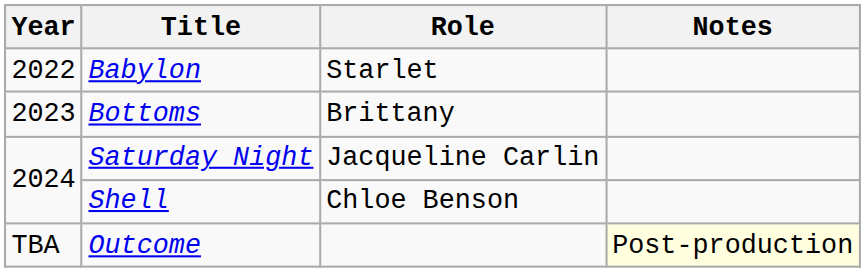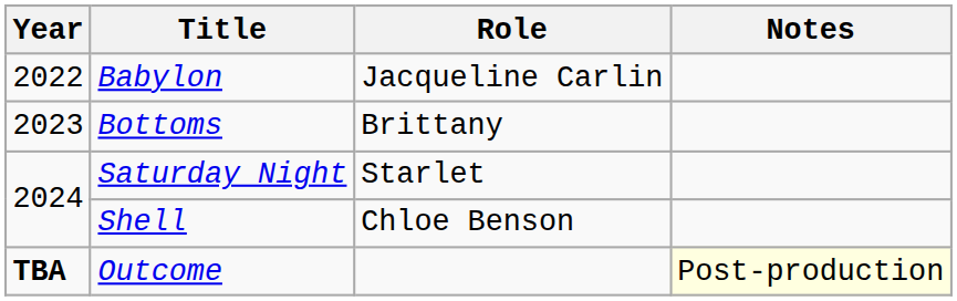Babylon | Role: Starlet -> Jacqueline Carlin
Saturday Night | Role: Jacqueline Carlin -> Starlet
Outcome | Year: normal -> bold
